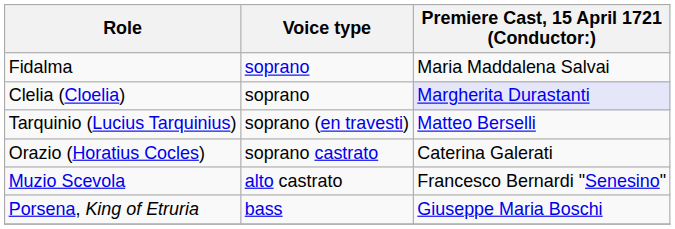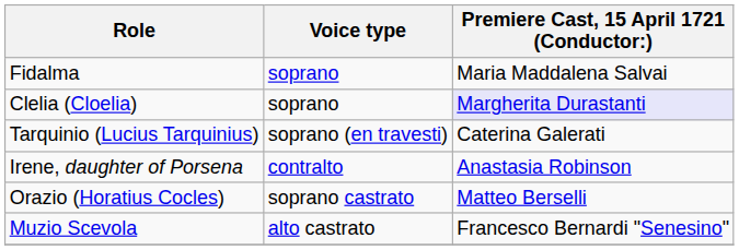Tarquinio (Lucius Tarquinius) | Premiere Cast, 15 April 1721 (Conductor:): Matteo Berselli -> Caterina Galerati
+ row: Irene, daughter of Porsena | contralto | Anastasia Robinson
Orazio (Horatius Cocles) | Premiere Cast, 15 April 1721 (Conductor:): Caterina Galerati -> Matteo Berselli
- row: Porsena, King of Etruria | bass | Giuseppe Maria Boschi
